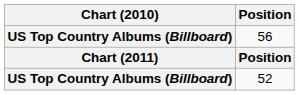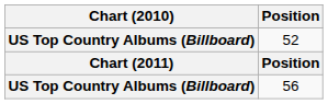rows swapped: 52 <-> 56
